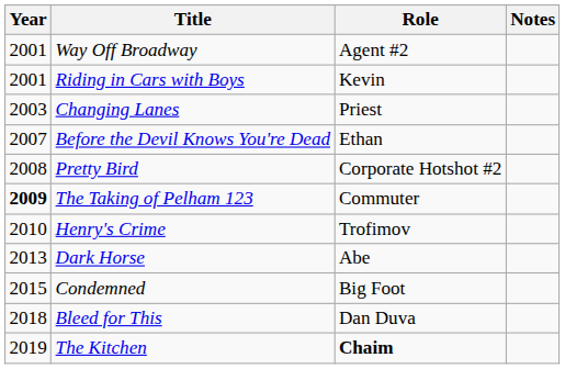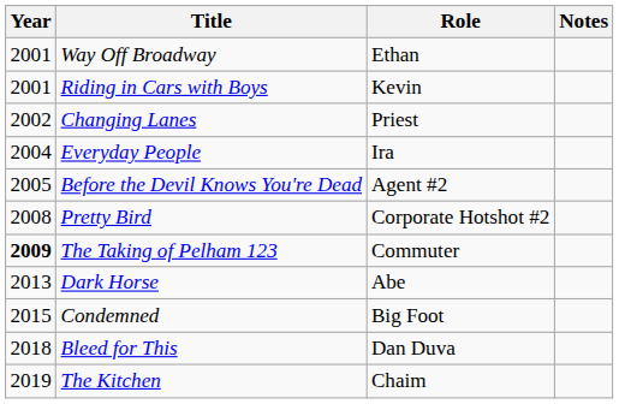Way Off Broadway | Role: Agent #2 -> Ethan
Changing Lanes | Year: 2003 -> 2002
+ row: 2004 | Everyday People | Ira
Before the Devil Knows You're Dead | Year: 2007 -> 2005
Before the Devil Knows You're Dead | Role: Ethan -> Agent #2
- row: 2010 | Henry's Crime | Trofimov
The Kitchen | Role: bold -> normal
